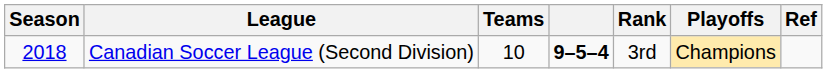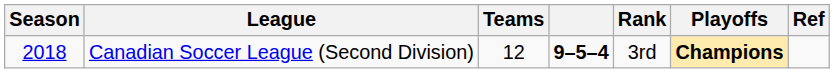Canadian Soccer League (Second Division) | Teams: 10 -> 12
Canadian Soccer League (Second Division) | Playoffs: normal -> bold
